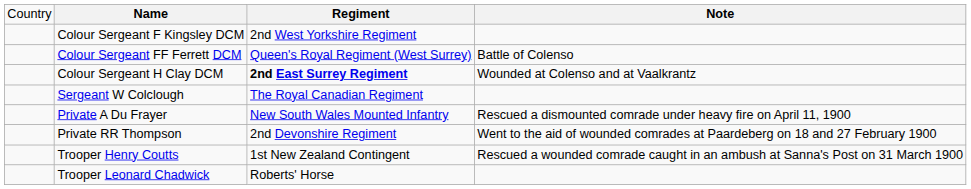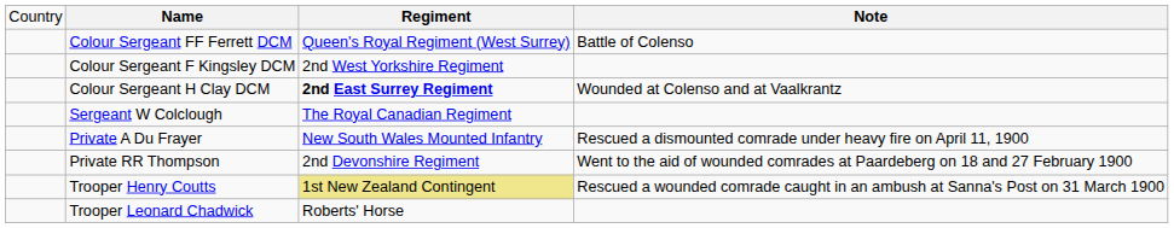rows swapped: Colour Sergeant FF Ferrett DCM <-> Colour Sergeant F Kingsley DCM
Trooper Henry Coutts | column 3: no background -> khaki background
